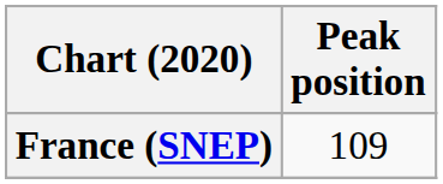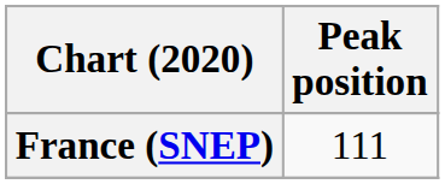France (SNEP) | Peak position: 109 -> 111
